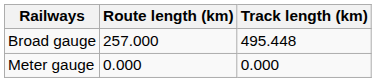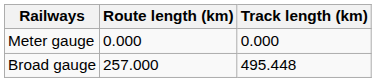rows swapped: Broad gauge <-> Meter gauge
